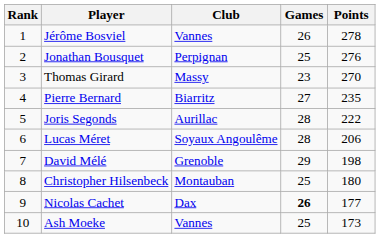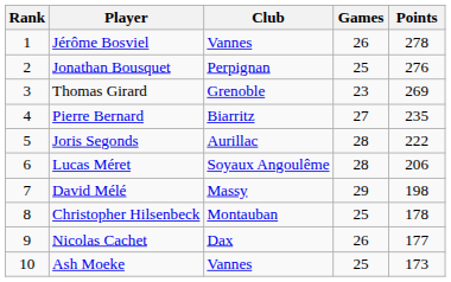Thomas Girard | Club: Massy -> Grenoble
Thomas Girard | Points: 270 -> 269
David Mélé | Club: Grenoble -> Massy
Christopher Hilsenbeck | Points: 180 -> 178
Nicolas Cachet | Games: bold -> normal
